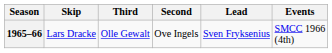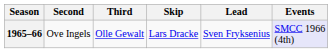columns swapped: Skip <-> Second
1965–66 | Events: no background -> lavender background
